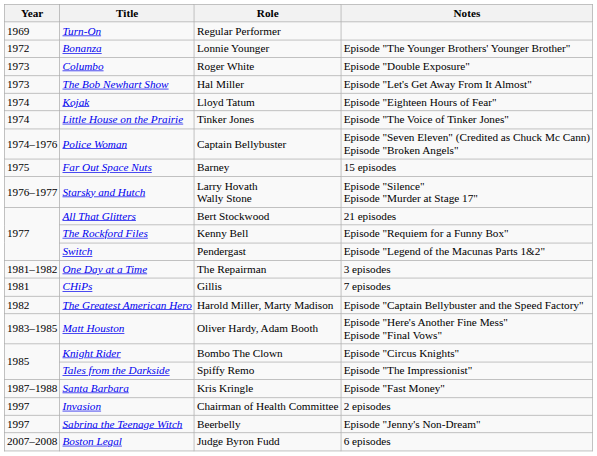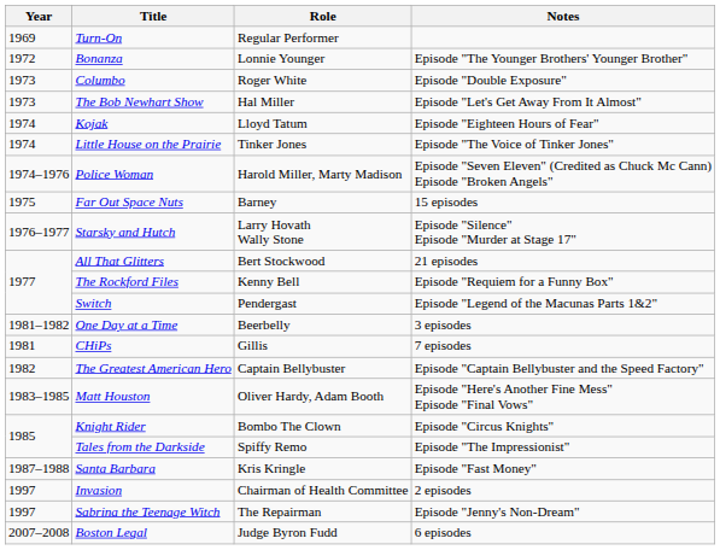Police Woman | Role: Captain Bellybuster -> Harold Miller, Marty Madison
One Day at a Time | Role: The Repairman -> Beerbelly
The Greatest American Hero | Role: Harold Miller, Marty Madison -> Captain Bellybuster
Sabrina the Teenage Witch | Role: Beerbelly -> The Repairman
